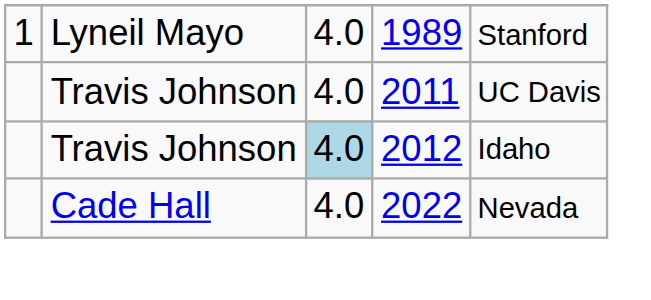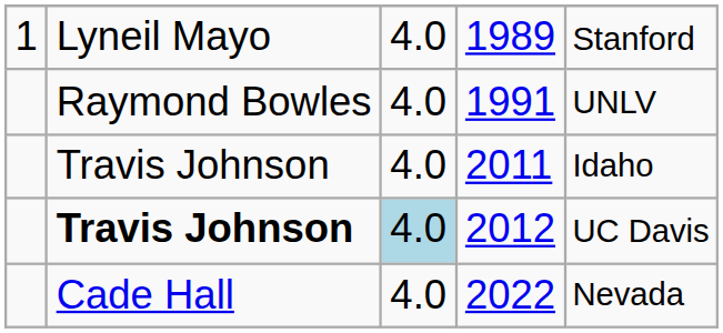+ row: Raymond Bowles | 4.0 | 1991 | UNLV
2011 | column 5: UC Davis -> Idaho
2012 | column 2: normal -> bold
2012 | column 5: Idaho -> UC Davis
